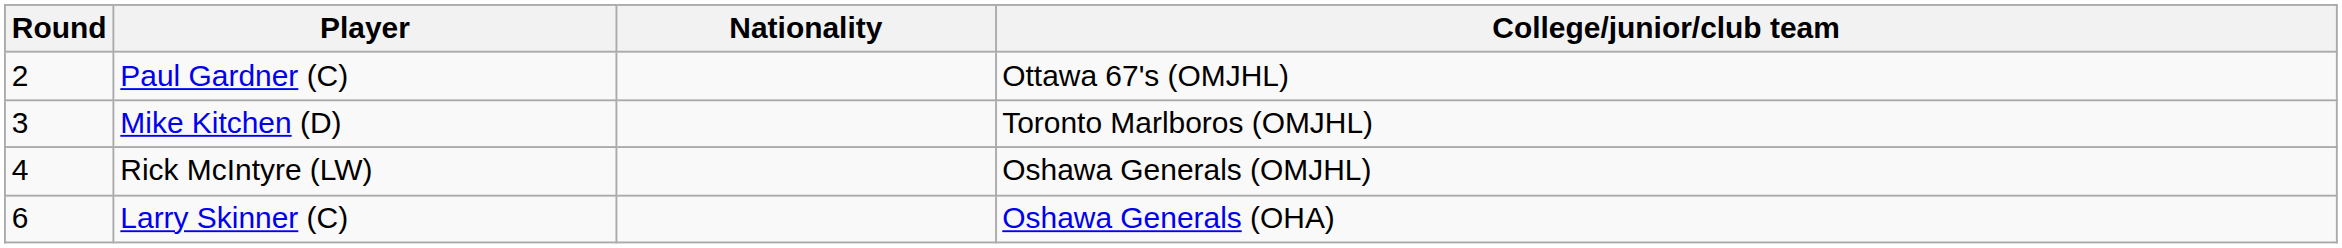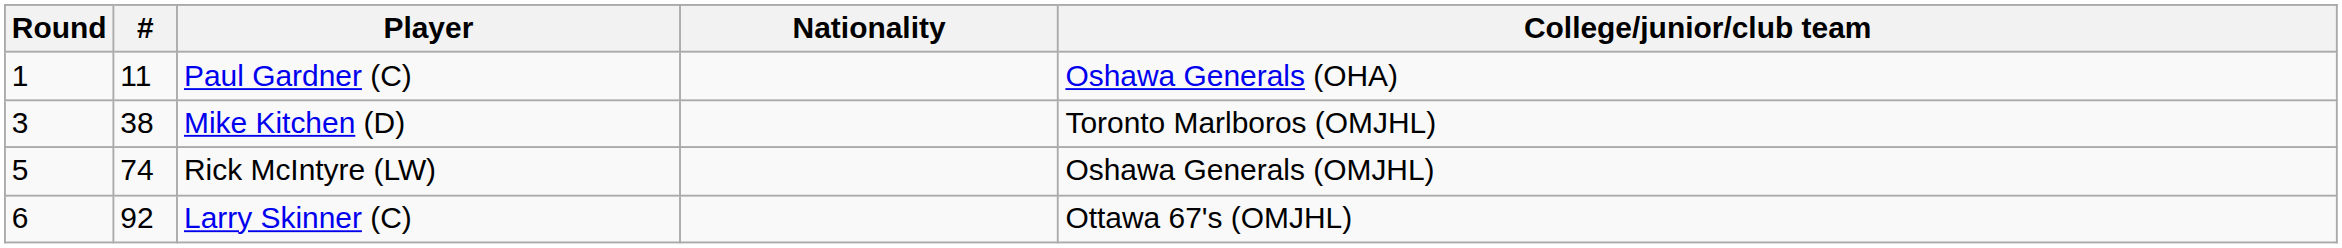+ column: # | 11 | 38 | 74 | 92
Paul Gardner (C) | Round: 2 -> 1
Paul Gardner (C) | College/junior/club team: Ottawa 67's (OMJHL) -> Oshawa Generals (OHA)
Rick McIntyre (LW) | Round: 4 -> 5
Larry Skinner (C) | College/junior/club team: Oshawa Generals (OHA) -> Ottawa 67's (OMJHL)
